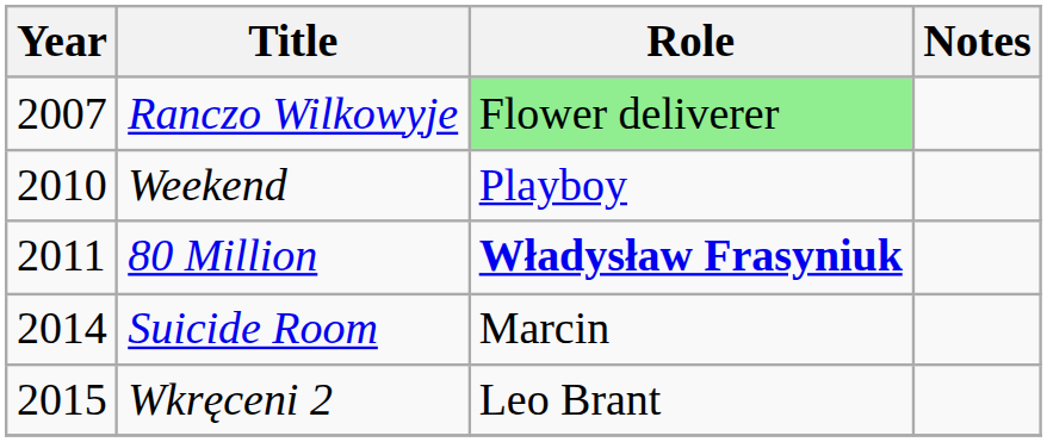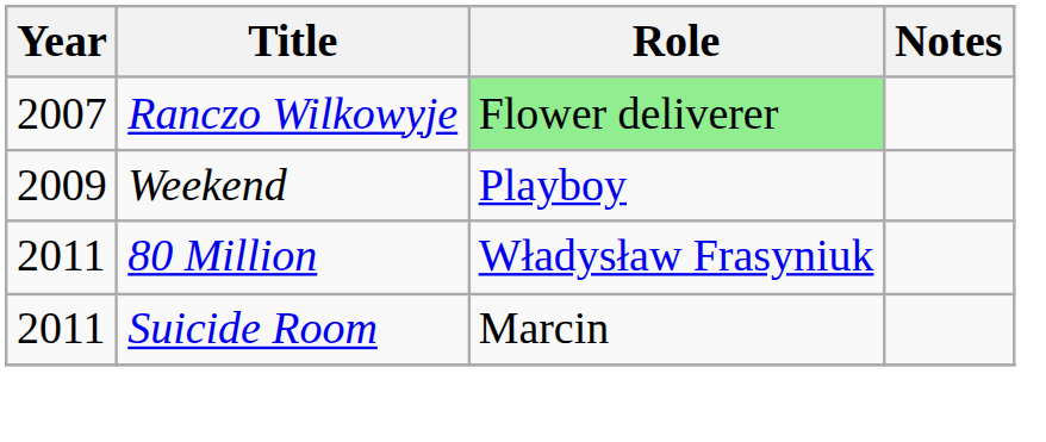Weekend | Year: 2010 -> 2009
80 Million | Role: bold -> normal
Suicide Room | Year: 2014 -> 2011
- row: 2015 | Wkręceni 2 | Leo Brant
